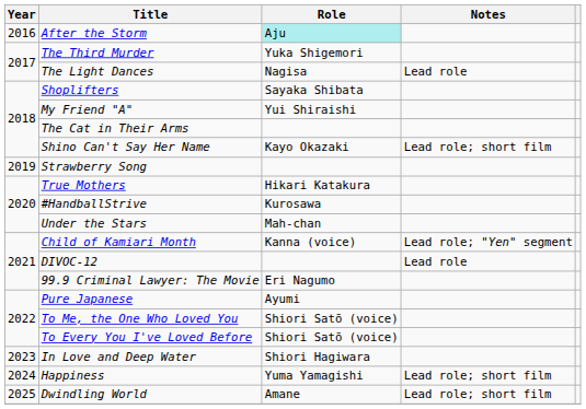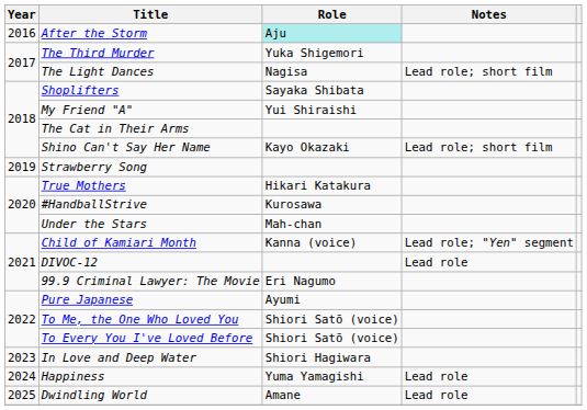The Light Dances | Notes: Lead role -> Lead role; short film
Happiness | Notes: Lead role; short film -> Lead role
Dwindling World | Notes: Lead role; short film -> Lead role
